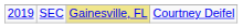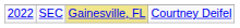SEC | column 1: 2019 -> 2022
